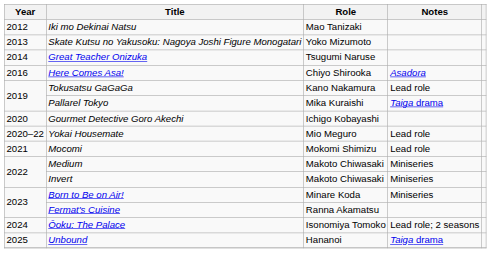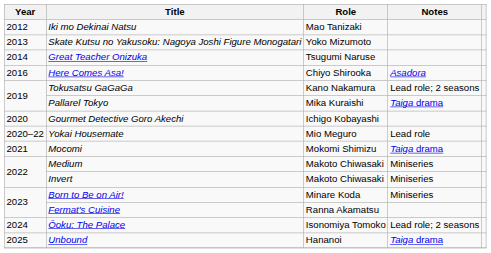Tokusatsu GaGaGa | Notes: Lead role -> Lead role; 2 seasons
Mocomi | Notes: Lead role -> Taiga drama
